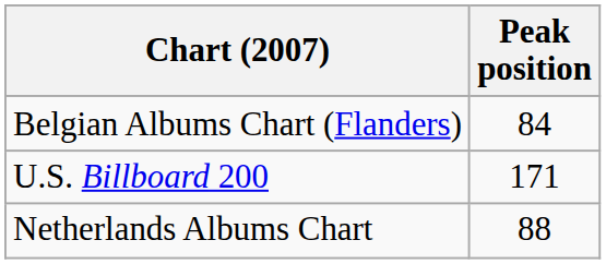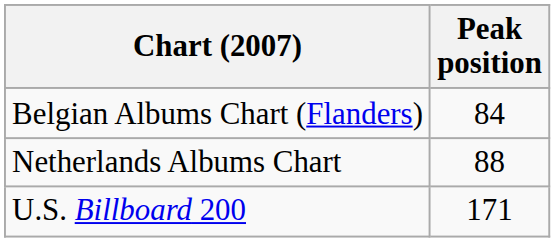rows swapped: Netherlands Albums Chart <-> U.S. Billboard 200
